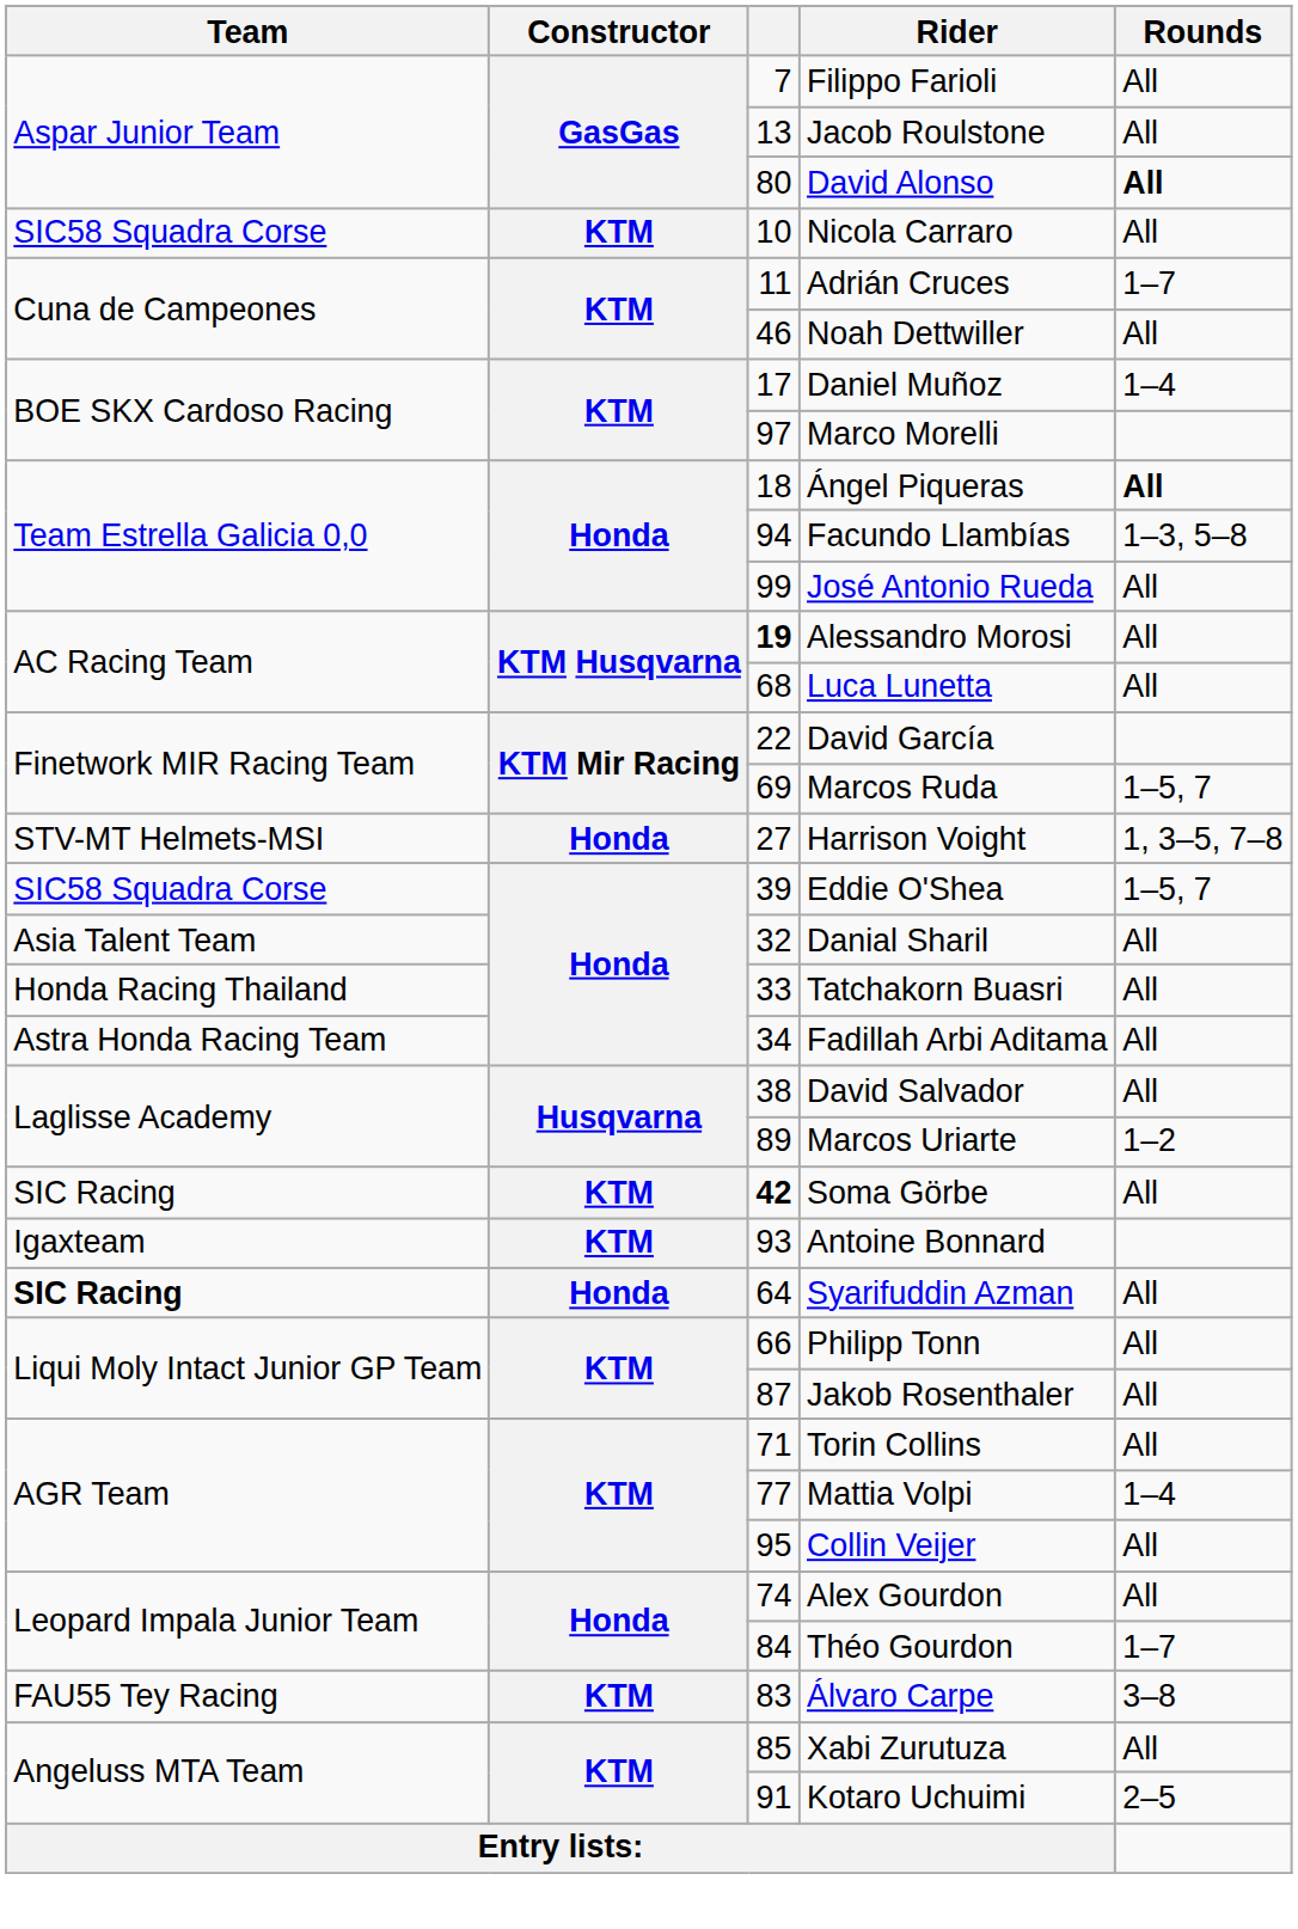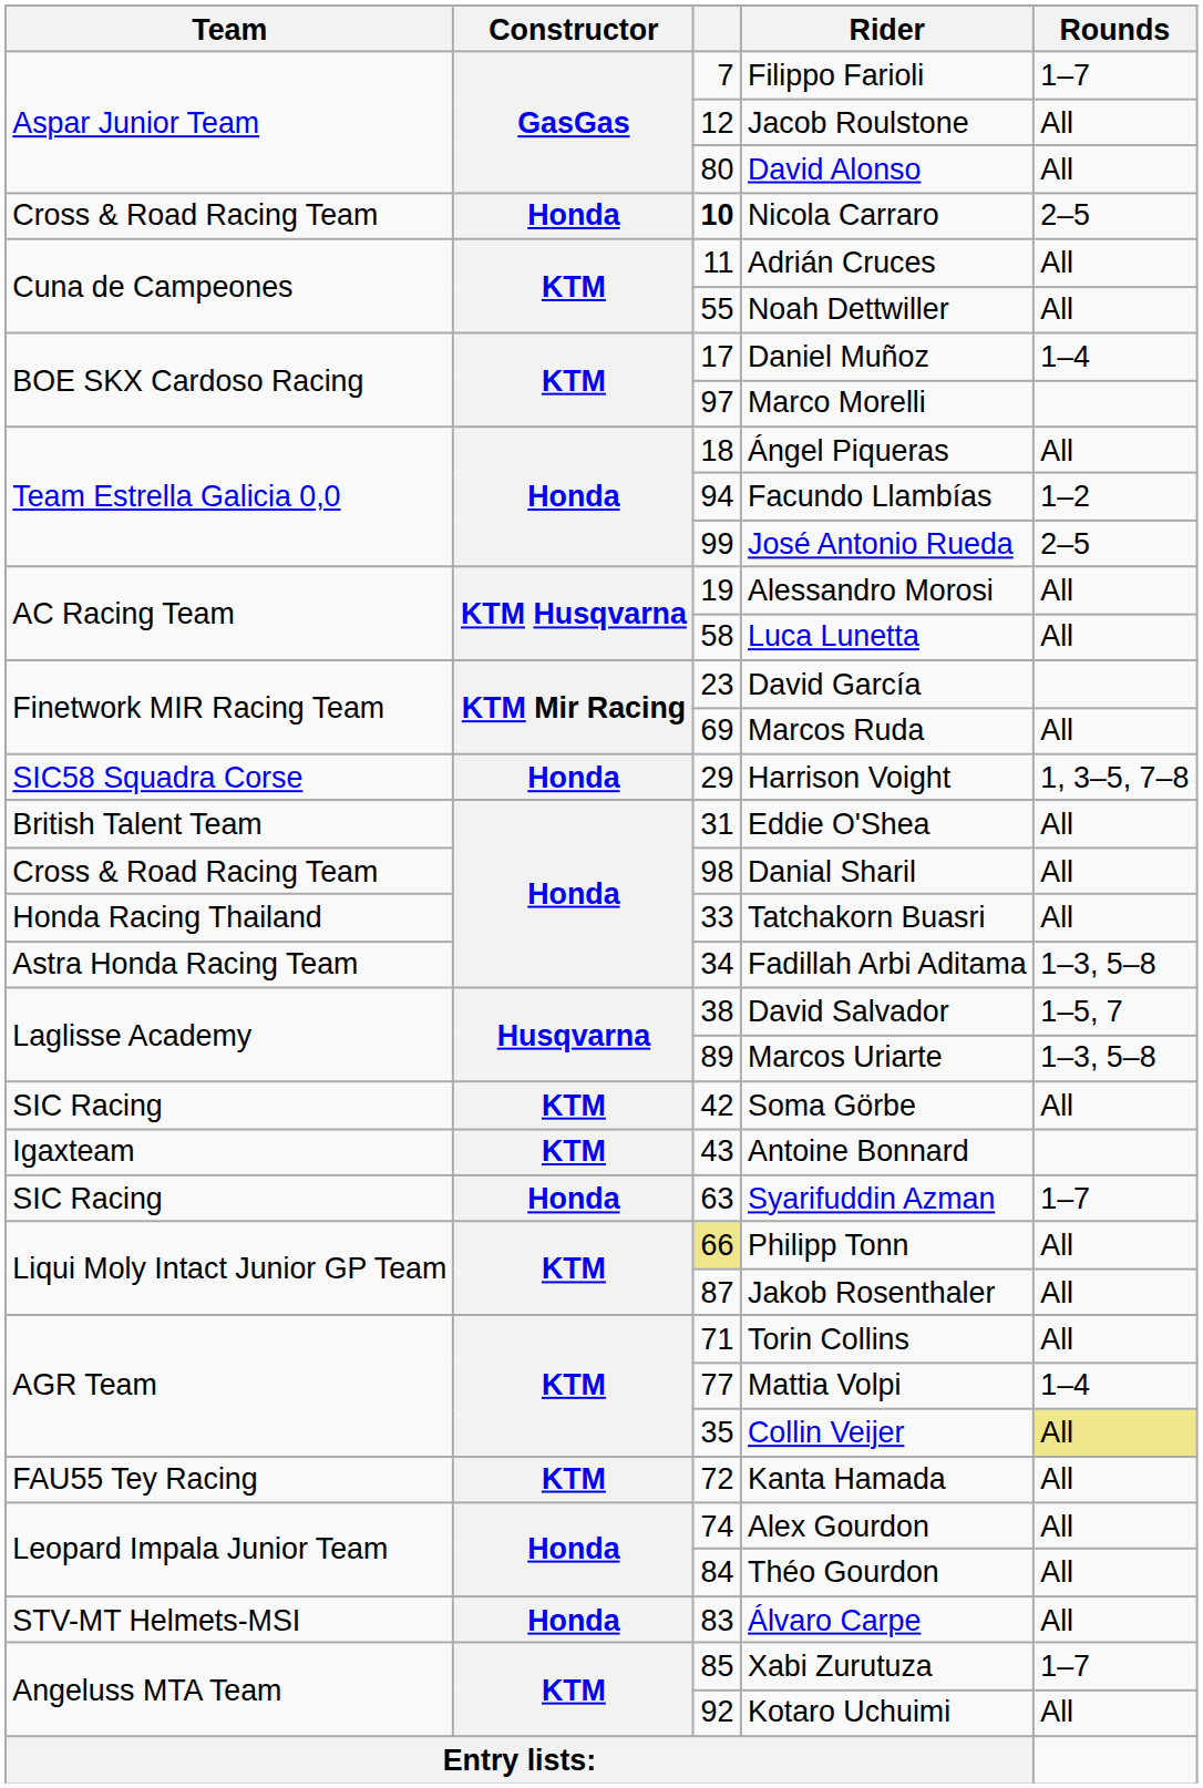Filippo Farioli | Rounds: All -> 1–7
Jacob Roulstone | column 3: 13 -> 12
David Alonso | Rounds: bold -> normal
Nicola Carraro | Team: SIC58 Squadra Corse -> Cross & Road Racing Team
Nicola Carraro | Constructor: KTM -> Honda
Nicola Carraro | column 3: normal -> bold
Nicola Carraro | Rounds: All -> 2–5
Adrián Cruces | Rounds: 1–7 -> All
Noah Dettwiller | column 3: 46 -> 55
Ángel Piqueras | Rounds: bold -> normal
Facundo Llambías | Rounds: 1–3, 5–8 -> 1–2
José Antonio Rueda | Rounds: All -> 2–5
Alessandro Morosi | column 3: bold -> normal
Luca Lunetta | column 3: 68 -> 58
David García | column 3: 22 -> 23
Marcos Ruda | Rounds: 1–5, 7 -> All
Harrison Voight | Team: STV-MT Helmets-MSI -> SIC58 Squadra Corse
Harrison Voight | column 3: 27 -> 29
Eddie O'Shea | Team: SIC58 Squadra Corse -> British Talent Team
Eddie O'Shea | column 3: 39 -> 31
Eddie O'Shea | Rounds: 1–5, 7 -> All
Danial Sharil | Team: Asia Talent Team -> Cross & Road Racing Team
Danial Sharil | column 3: 32 -> 98
Fadillah Arbi Aditama | Rounds: All -> 1–3, 5–8
David Salvador | Rounds: All -> 1–5, 7
Marcos Uriarte | Rounds: 1–2 -> 1–3, 5–8
Soma Görbe | column 3: bold -> normal
Antoine Bonnard | column 3: 93 -> 43
Syarifuddin Azman | Team: bold -> normal
Syarifuddin Azman | column 3: 64 -> 63
Syarifuddin Azman | Rounds: All -> 1–7
Philipp Tonn | column 3: no background -> khaki background
Collin Veijer | column 3: 95 -> 35
Collin Veijer | Rounds: no background -> khaki background
+ row: FAU55 Tey Racing | KTM | 72 | Kanta Hamada | All
Théo Gourdon | Rounds: 1–7 -> All
Álvaro Carpe | Team: FAU55 Tey Racing -> STV-MT Helmets-MSI
Álvaro Carpe | Constructor: KTM -> Honda
Álvaro Carpe | Rounds: 3–8 -> All
Xabi Zurutuza | Rounds: All -> 1–7
Kotaro Uchuimi | column 3: 91 -> 92
Kotaro Uchuimi | Rounds: 2–5 -> All
